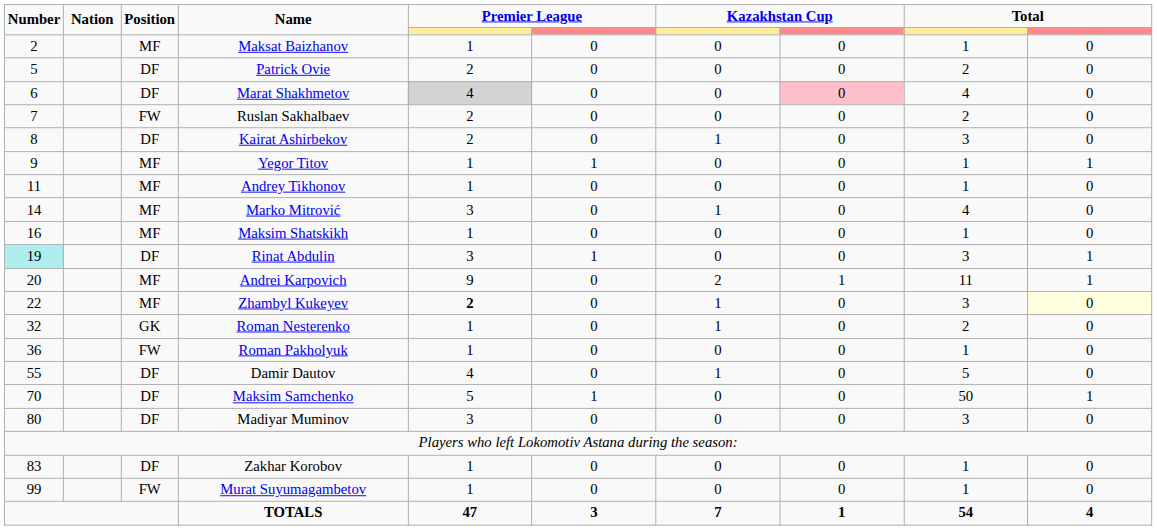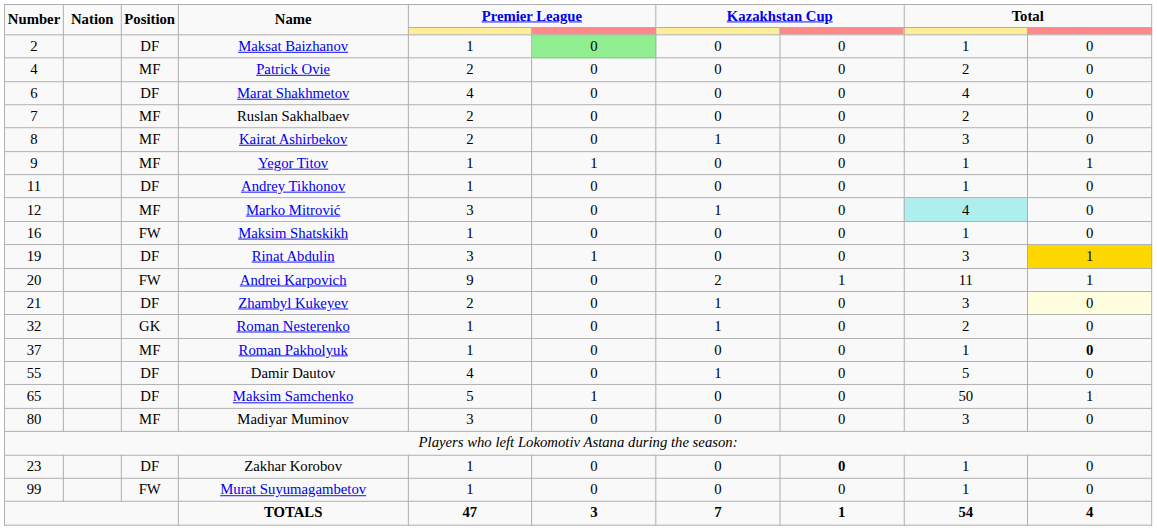Maksat Baizhanov | Position: MF -> DF
Maksat Baizhanov | column 6: no background -> lightgreen background
Patrick Ovie | Number: 5 -> 4
Patrick Ovie | Position: DF -> MF
Marat Shakhmetov | column 5: lightgrey background -> no background
Marat Shakhmetov | column 8: pink background -> no background
Ruslan Sakhalbaev | Position: FW -> MF
Kairat Ashirbekov | Position: DF -> MF
Andrey Tikhonov | Position: MF -> DF
Marko Mitrović | Number: 14 -> 12
Marko Mitrović | column 9: no background -> paleturquoise background
Maksim Shatskikh | Position: MF -> FW
Rinat Abdulin | Number: paleturquoise background -> no background
Rinat Abdulin | column 10: no background -> gold background
Andrei Karpovich | Position: MF -> FW
Zhambyl Kukeyev | Number: 22 -> 21
Zhambyl Kukeyev | Position: MF -> DF
Zhambyl Kukeyev | column 5: bold -> normal
Roman Pakholyuk | Number: 36 -> 37
Roman Pakholyuk | Position: FW -> MF
Roman Pakholyuk | column 10: normal -> bold
Maksim Samchenko | Number: 70 -> 65
Madiyar Muminov | Position: DF -> MF
Zakhar Korobov | Number: 83 -> 23
Zakhar Korobov | column 8: normal -> bold
